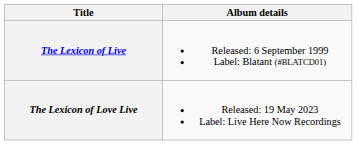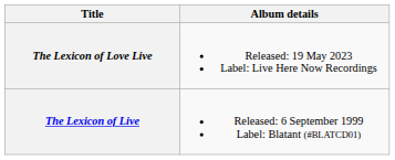rows swapped: The Lexicon of Live <-> The Lexicon of Love Live
